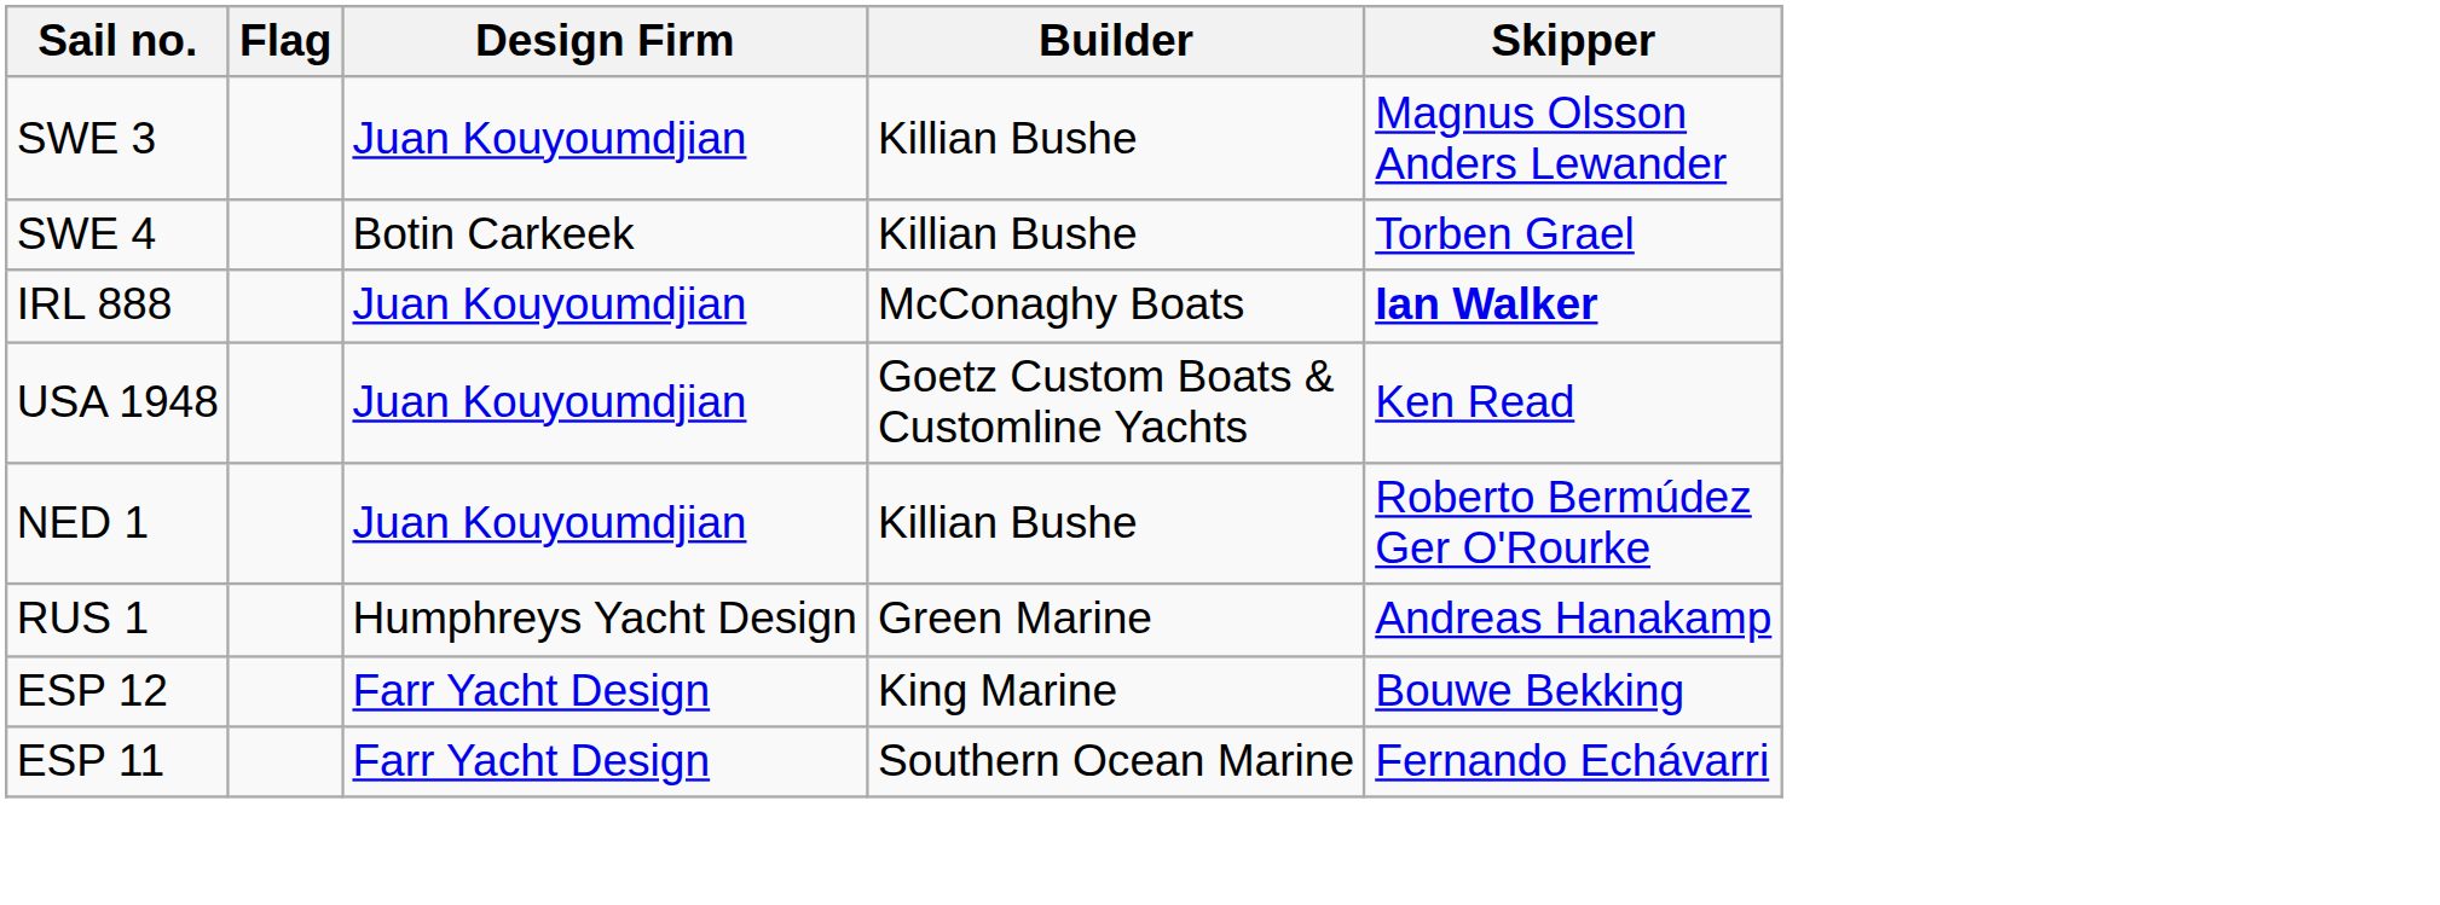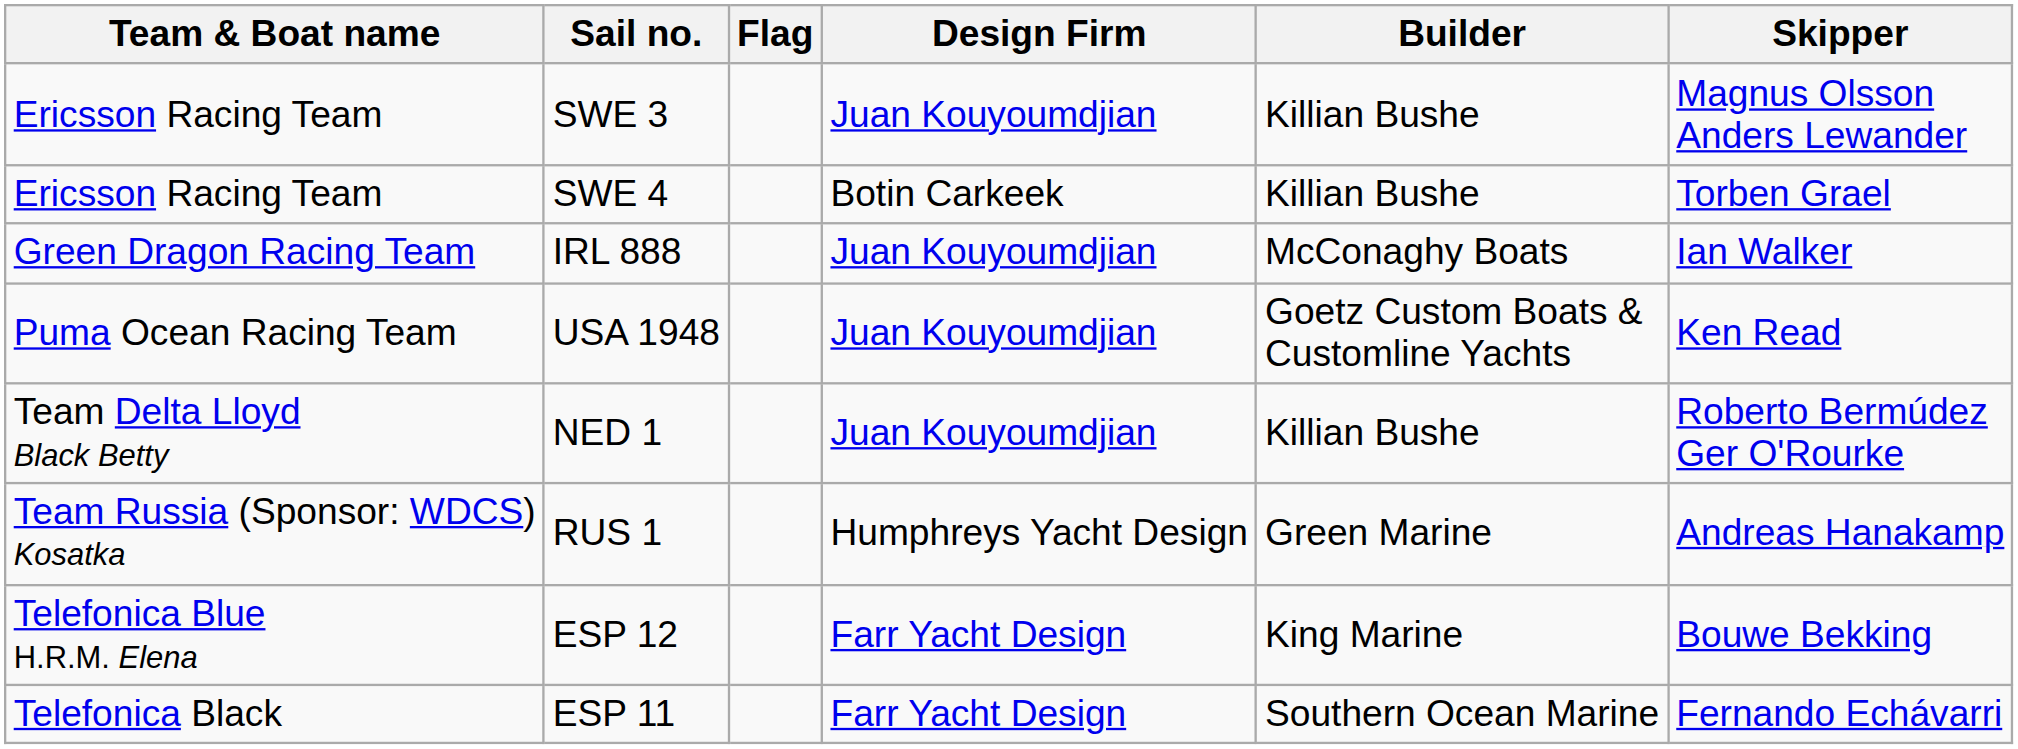+ column: Team & Boat name | Ericsson Racing Team | Ericsson Racing Team | Green Dragon Racing Team | Puma Ocean Racing Team | Team Delta Lloyd Black Betty | Team Russia (Sponsor: WDCS) Kosatka | Telefonica Blue H.R.M. Elena | Telefonica Black
IRL 888 | Skipper: bold -> normal
